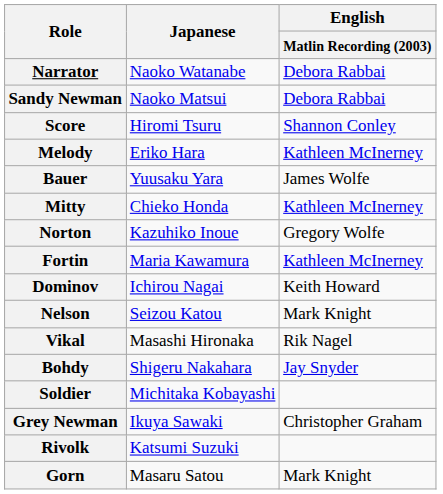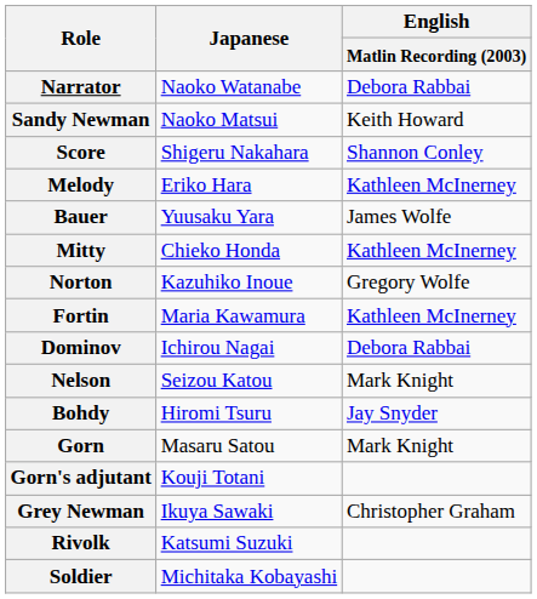Sandy Newman | English / Matlin Recording (2003): Debora Rabbai -> Keith Howard
Score | Japanese: Hiromi Tsuru -> Shigeru Nakahara
Dominov | English / Matlin Recording (2003): Keith Howard -> Debora Rabbai
- row: Vikal | Masashi Hironaka | Rik Nagel
Bohdy | Japanese: Shigeru Nakahara -> Hiromi Tsuru
rows swapped: Gorn <-> Soldier
+ row: Gorn's adjutant | Kouji Totani
